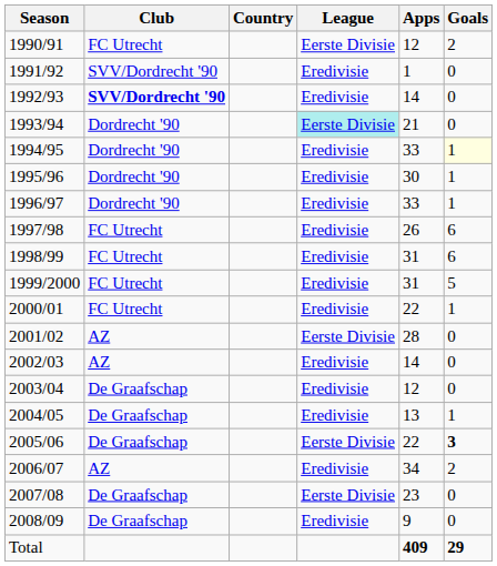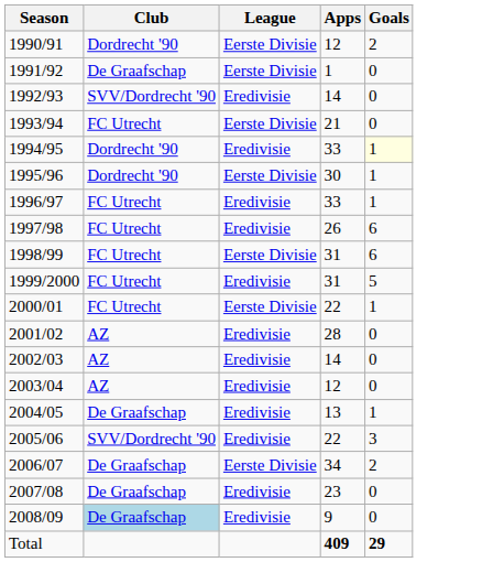- column: Country
1990/91 | Club: FC Utrecht -> Dordrecht '90
1991/92 | Club: SVV/Dordrecht '90 -> De Graafschap
1991/92 | League: Eredivisie -> Eerste Divisie
1992/93 | Club: bold -> normal
1993/94 | Club: Dordrecht '90 -> FC Utrecht
1993/94 | League: paleturquoise background -> no background
1995/96 | League: Eredivisie -> Eerste Divisie
1996/97 | Club: Dordrecht '90 -> FC Utrecht
1998/99 | League: Eredivisie -> Eerste Divisie
2000/01 | League: Eredivisie -> Eerste Divisie
2001/02 | League: Eerste Divisie -> Eredivisie
2003/04 | Club: De Graafschap -> AZ
2005/06 | Club: De Graafschap -> SVV/Dordrecht '90
2005/06 | League: Eerste Divisie -> Eredivisie
2005/06 | Goals: bold -> normal
2006/07 | Club: AZ -> De Graafschap
2006/07 | League: Eredivisie -> Eerste Divisie
2007/08 | League: Eerste Divisie -> Eredivisie
2008/09 | Club: no background -> lightblue background
